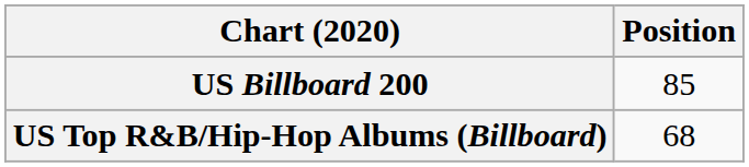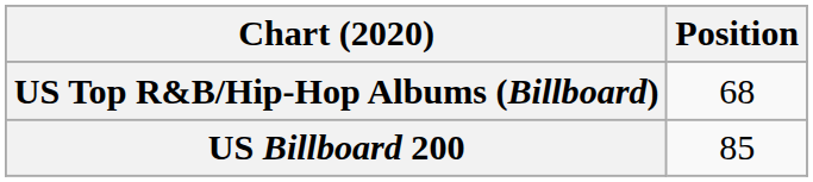rows swapped: US Billboard 200 <-> US Top R&B/Hip-Hop Albums (Billboard)
